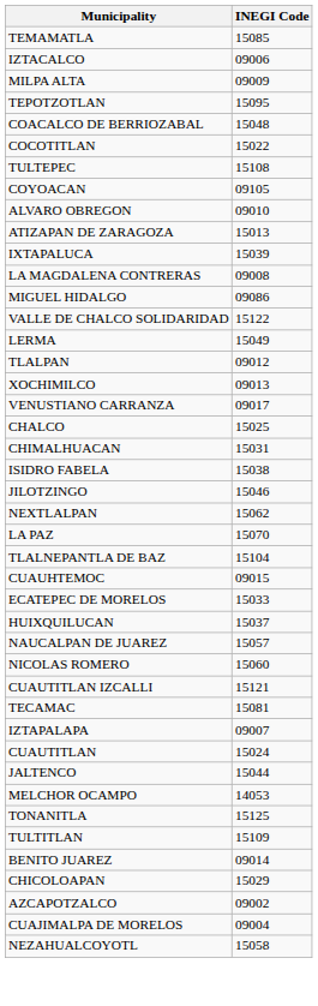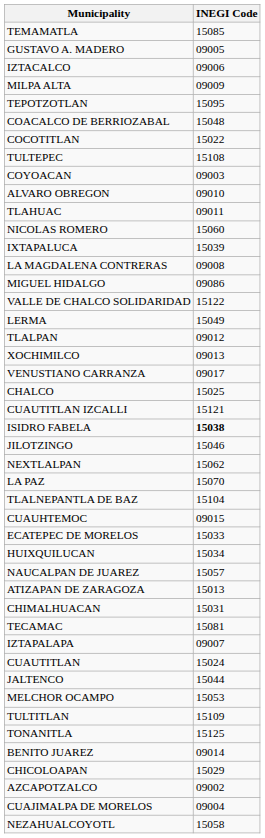+ row: GUSTAVO A. MADERO | 09005
COYOACAN | INEGI Code: 09105 -> 09003
+ row: TLAHUAC | 09011
rows swapped: ATIZAPAN DE ZARAGOZA <-> NICOLAS ROMERO
rows swapped: CHIMALHUACAN <-> CUAUTITLAN IZCALLI
ISIDRO FABELA | INEGI Code: normal -> bold
HUIXQUILUCAN | INEGI Code: 15037 -> 15034
MELCHOR OCAMPO | INEGI Code: 14053 -> 15053
rows swapped: TONANITLA <-> TULTITLAN
